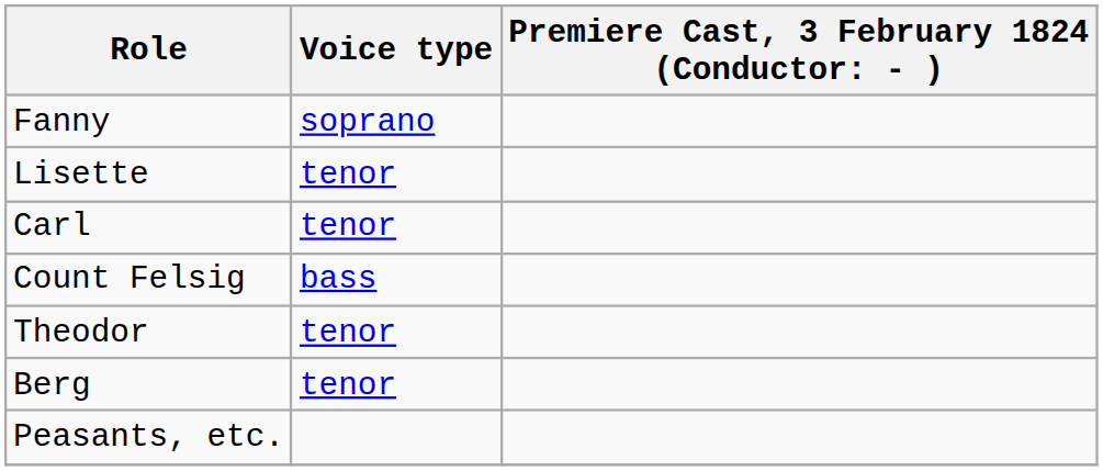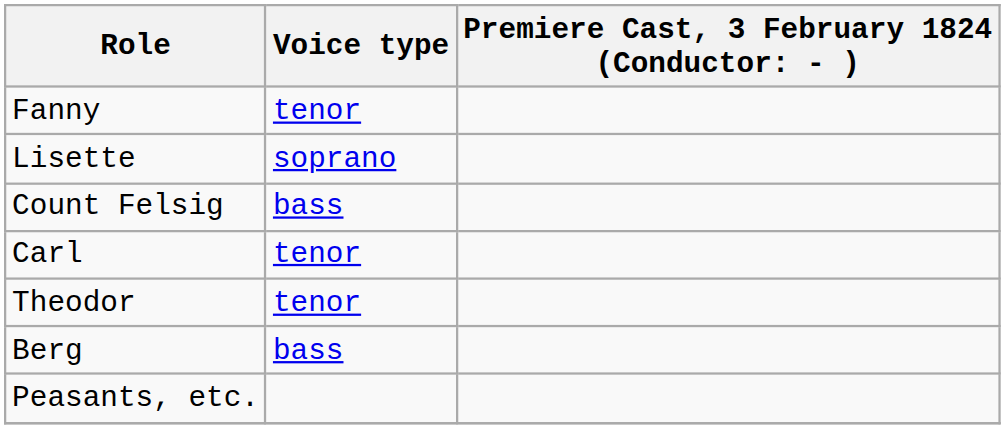Fanny | Voice type: soprano -> tenor
Lisette | Voice type: tenor -> soprano
rows swapped: Count Felsig <-> Carl
Berg | Voice type: tenor -> bass
